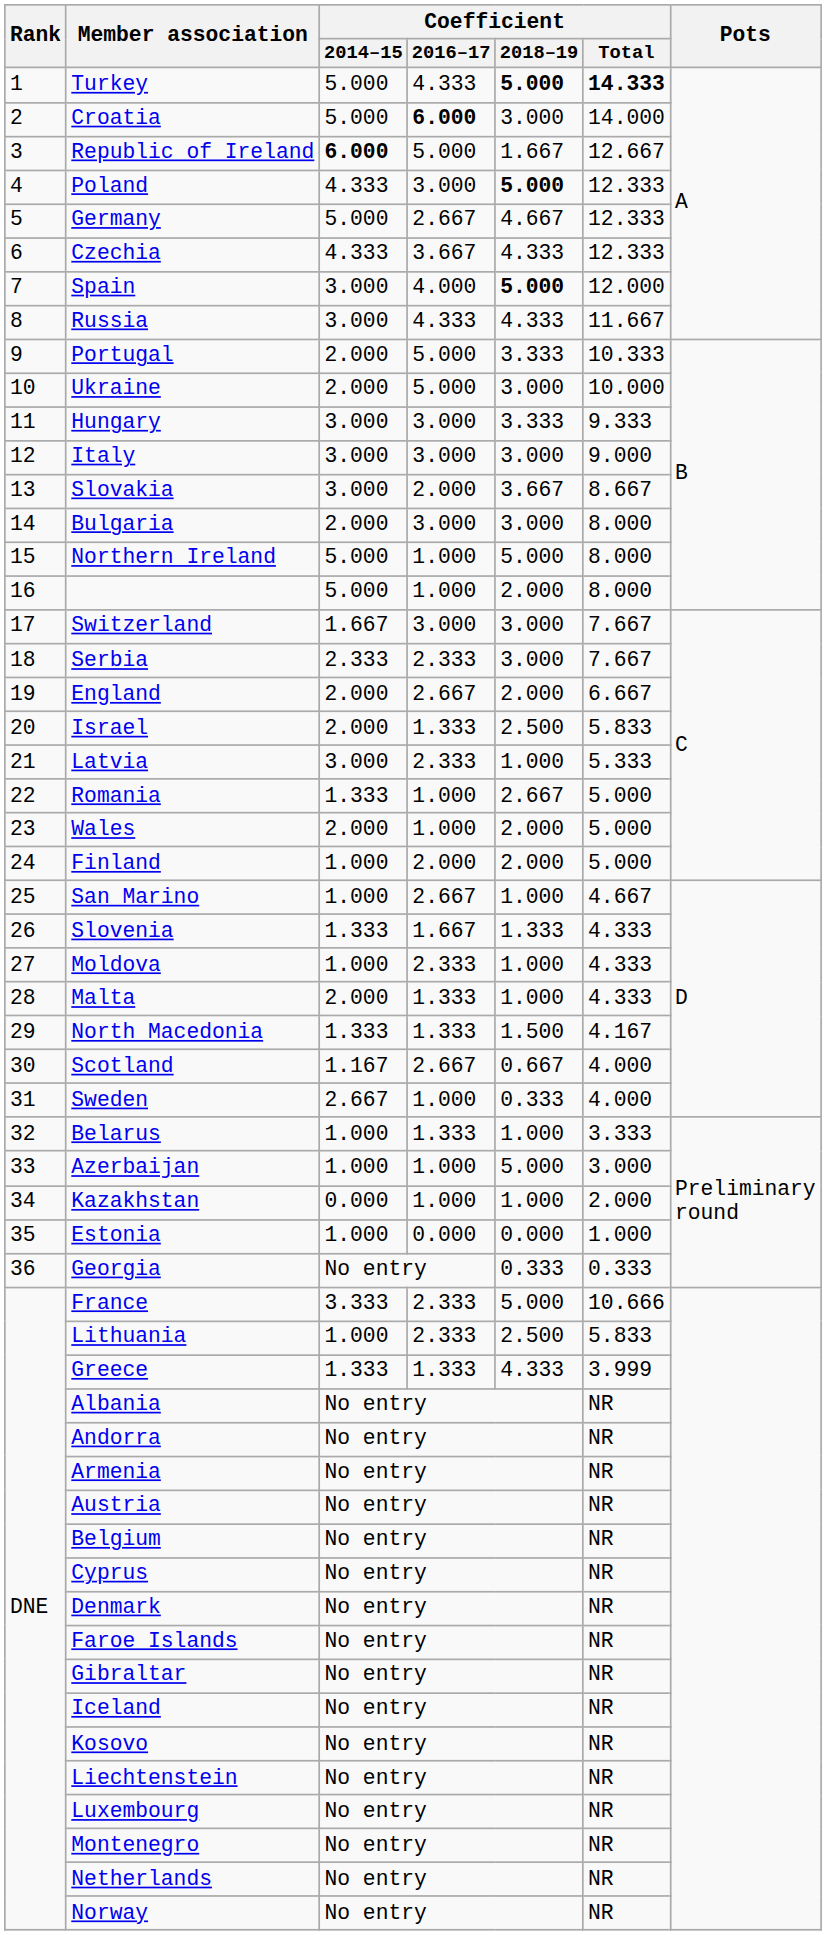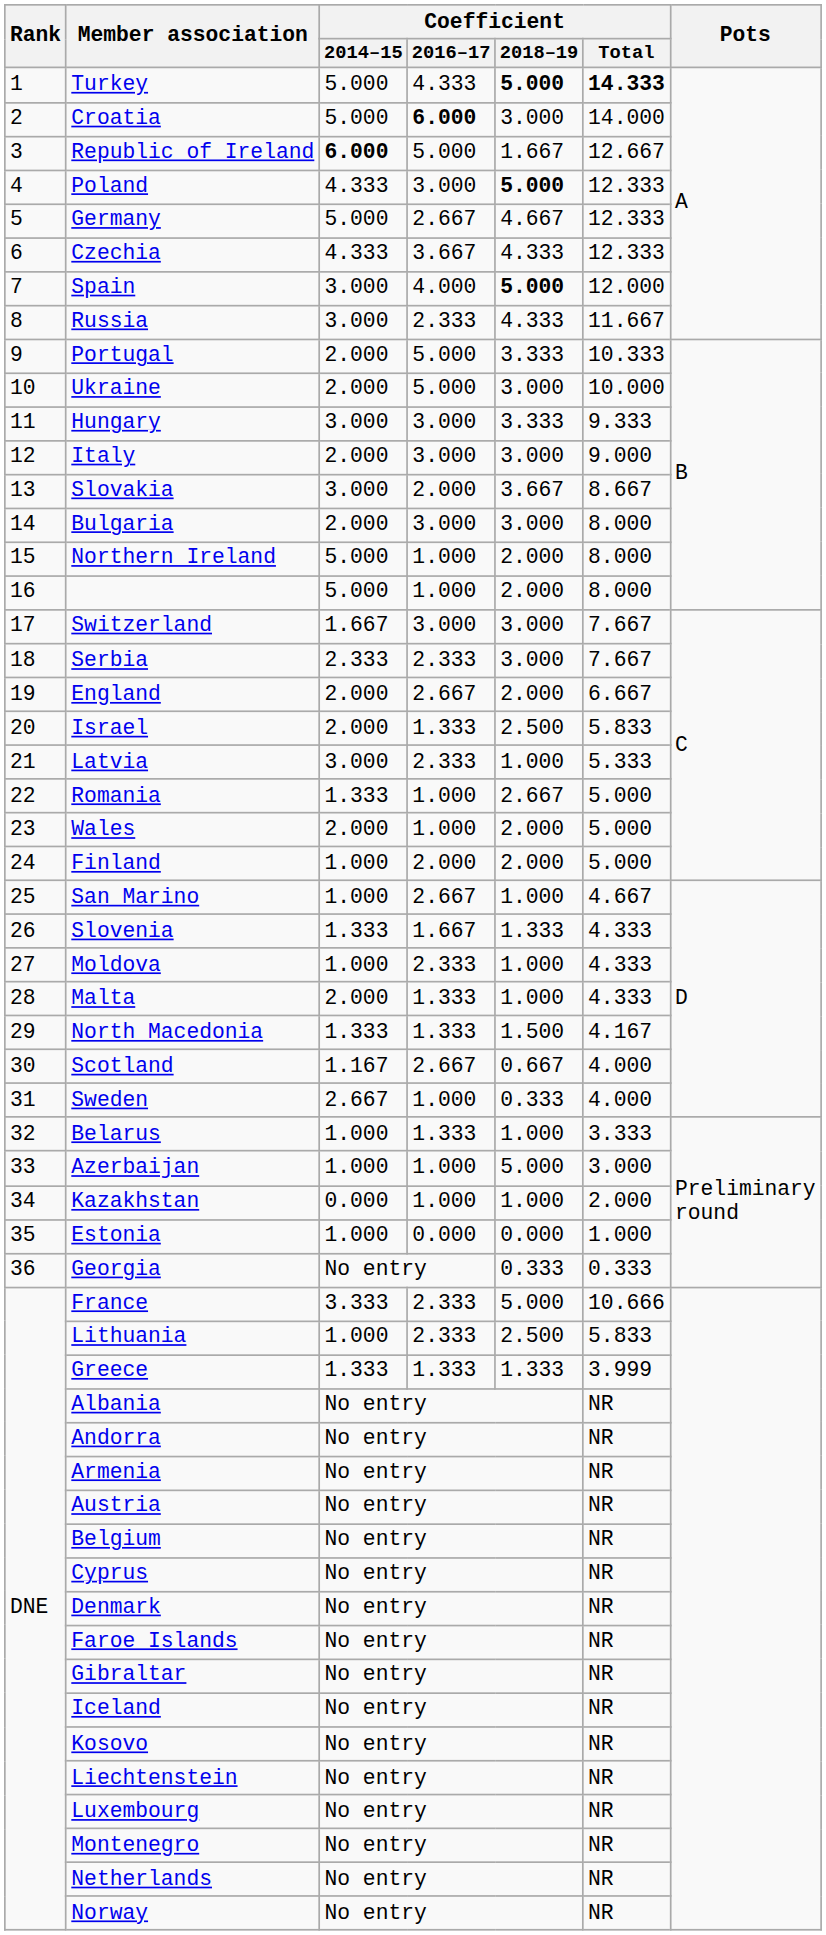Russia | Coefficient / 2016–17: 4.333 -> 2.333
Italy | Coefficient / 2014–15: 3.000 -> 2.000
Northern Ireland | Coefficient / 2018–19: 5.000 -> 2.000
Greece | Coefficient / 2018–19: 4.333 -> 1.333
